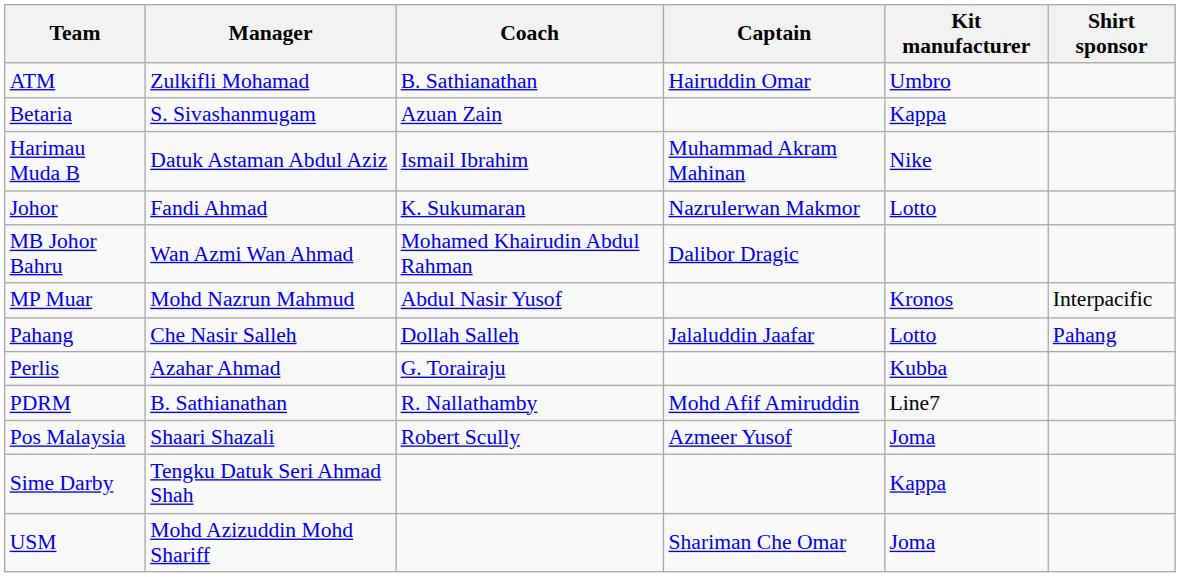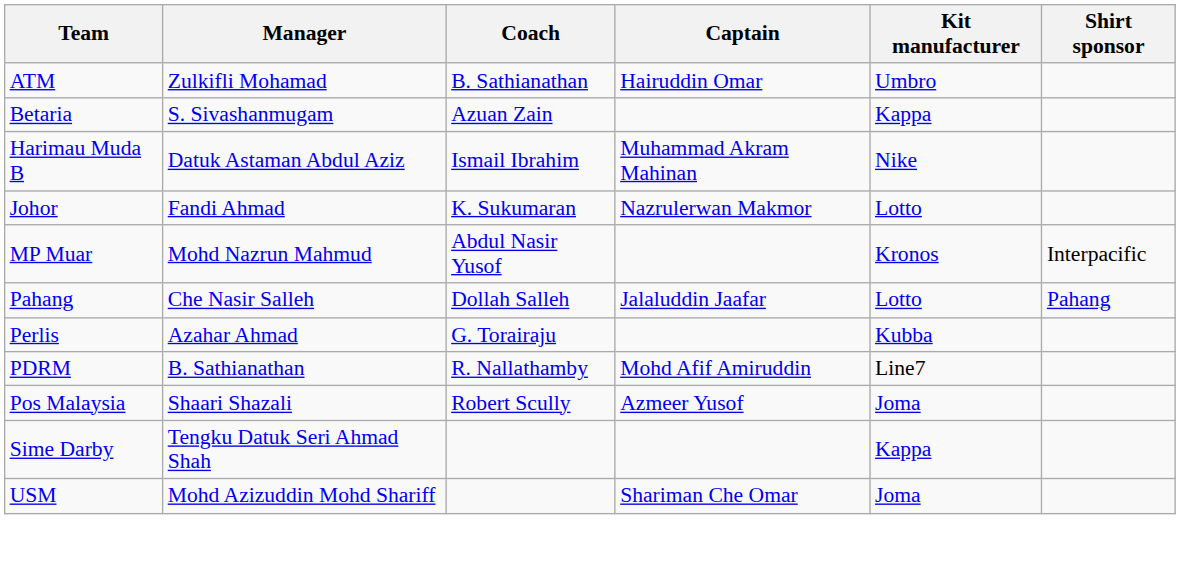- row: MB Johor Bahru | Wan Azmi Wan Ahmad | Mohamed Khairudin Abdul Rahman | Dalibor Dragic
